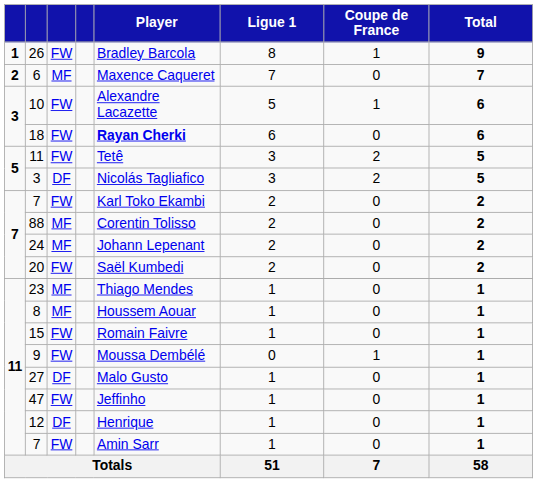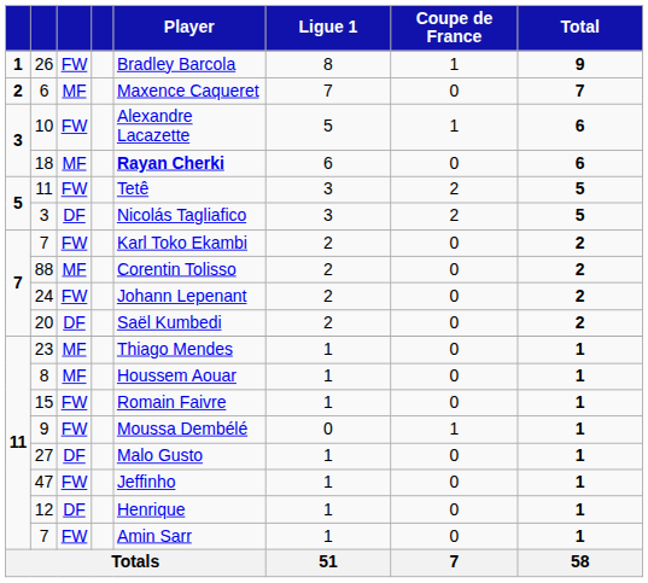18 | column 3: FW -> MF
24 | column 3: MF -> FW
20 | column 3: FW -> DF
